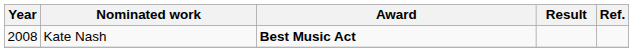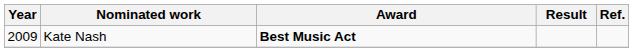Kate Nash | Year: 2008 -> 2009
